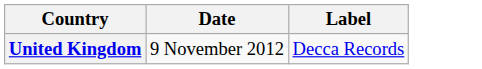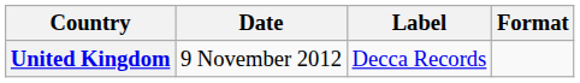+ column: Format
